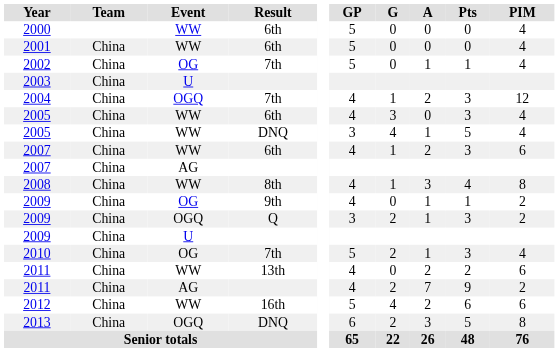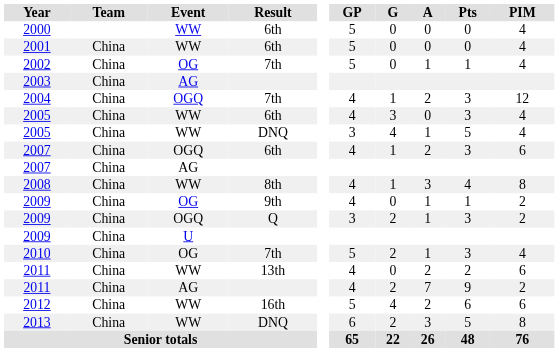2003 | Event: U -> AG
2007 / 6th | Event: WW -> OGQ
2013 | Event: OGQ -> WW
